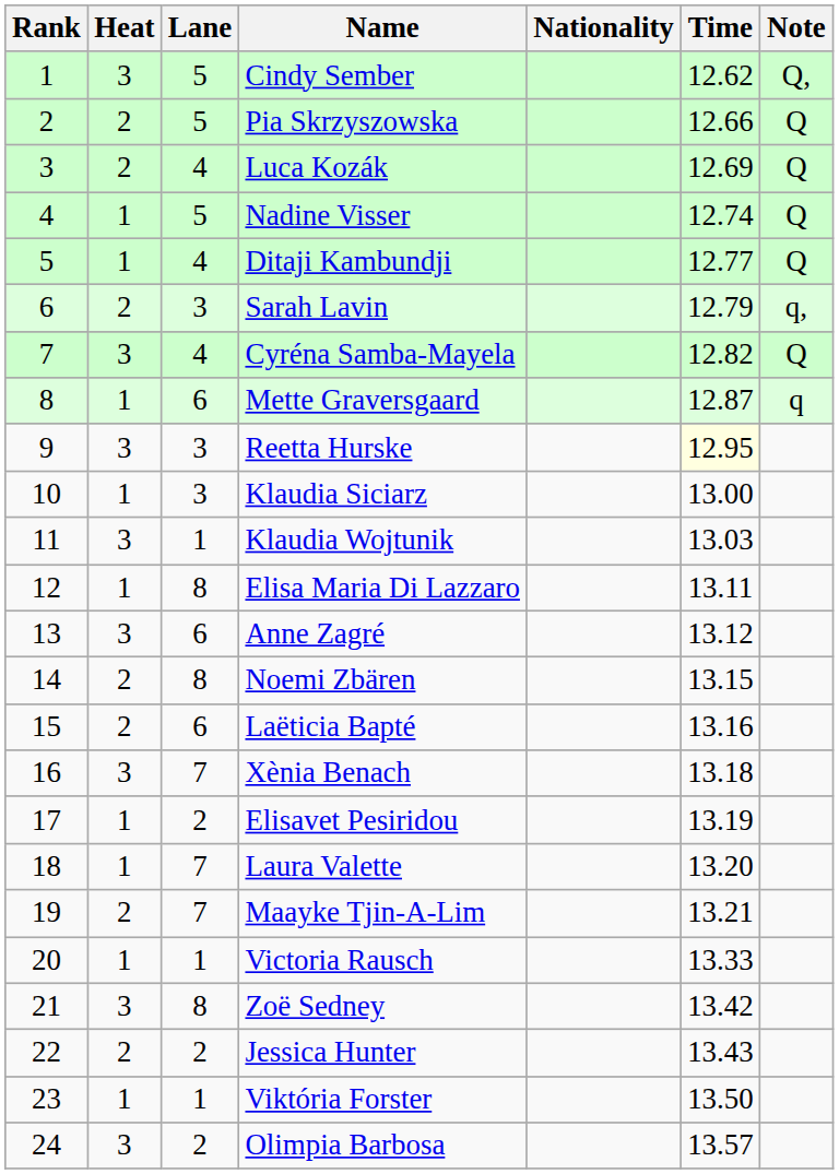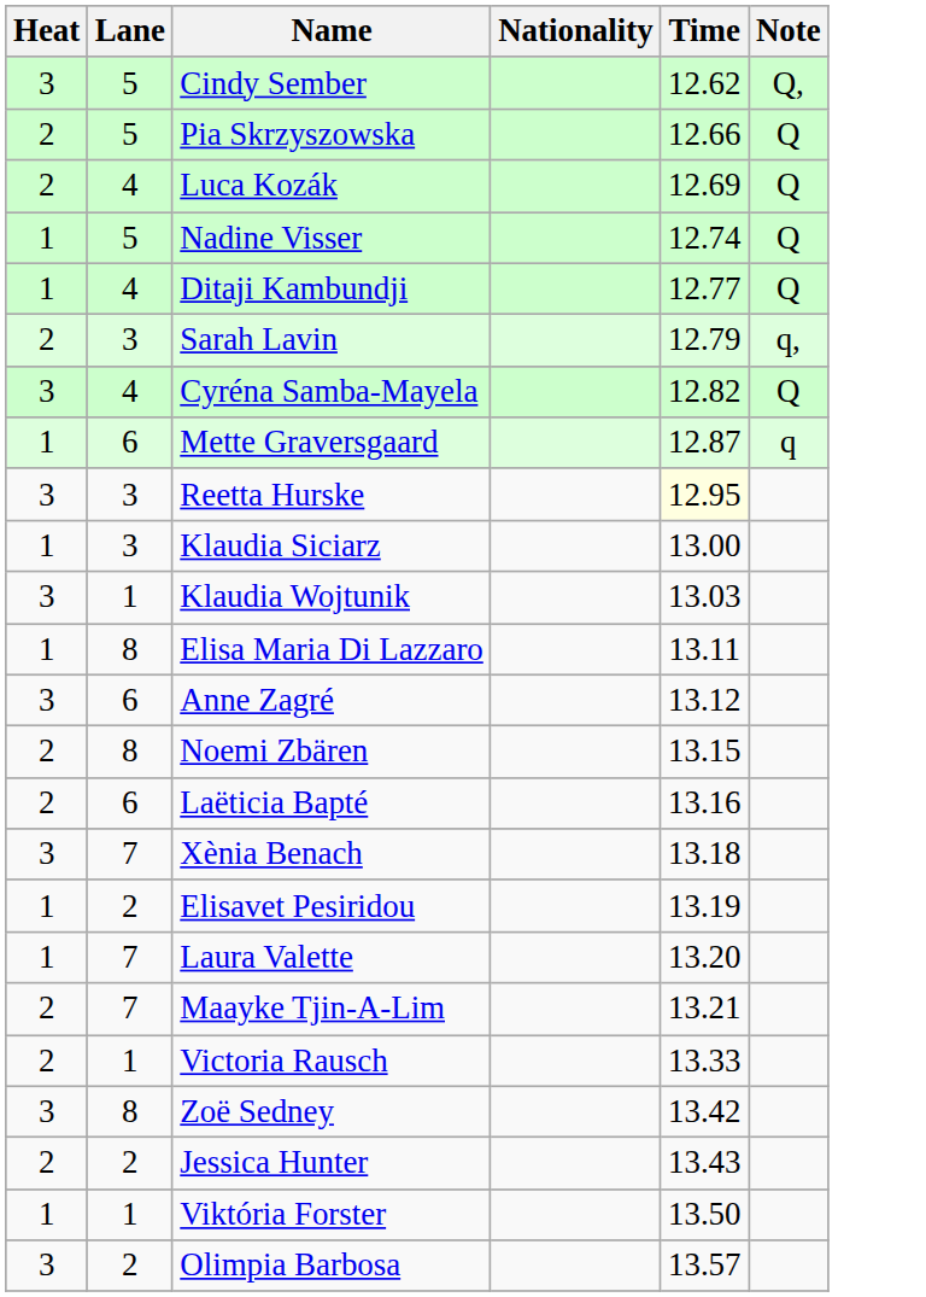- column: Rank | 1 | 2 | 3 | 4 | 5 | 6 | 7 | 8 | 9 | 10 | 11 | 12 | 13 | 14 | 15 | 16 | 17 | 18 | 19 | 20 | 21 | 22 | 23 | 24
Victoria Rausch | Heat: 1 -> 2
